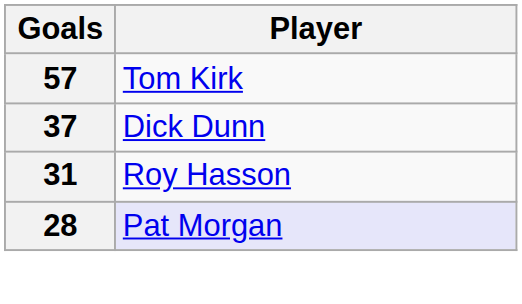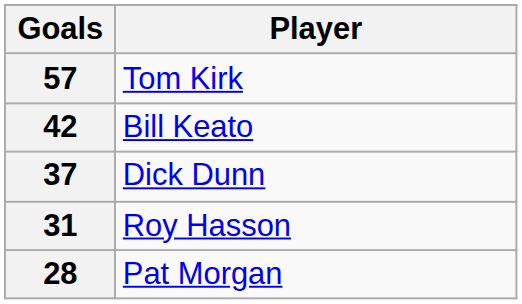+ row: 42 | Bill Keato
28 | Player: lavender background -> no background
